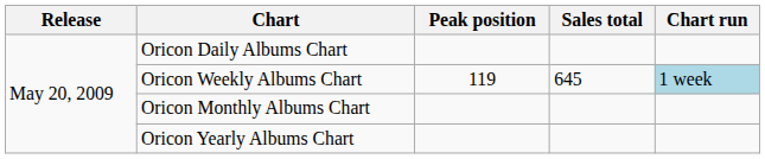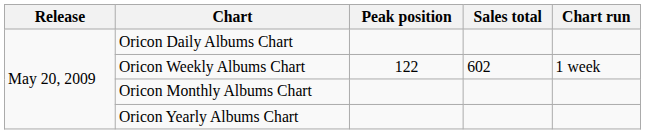Oricon Weekly Albums Chart | Peak position: 119 -> 122
Oricon Weekly Albums Chart | Sales total: 645 -> 602
Oricon Weekly Albums Chart | Chart run: lightblue background -> no background
